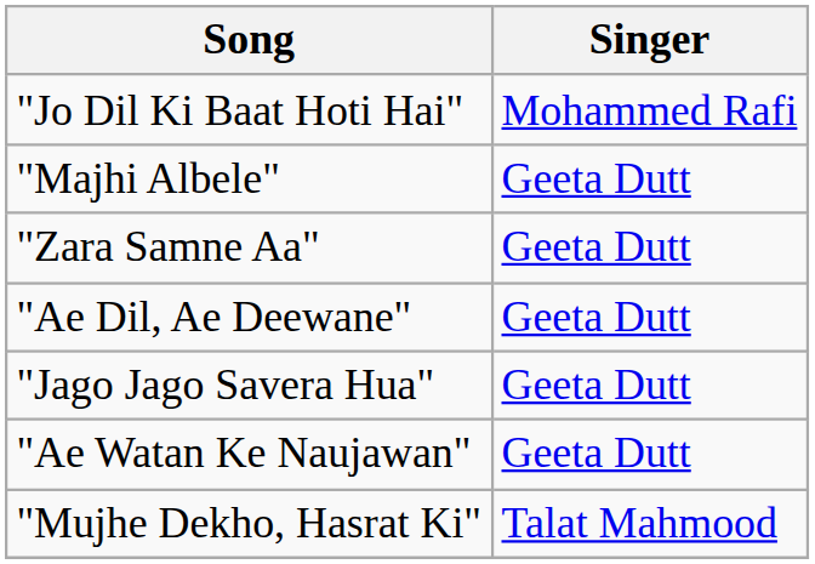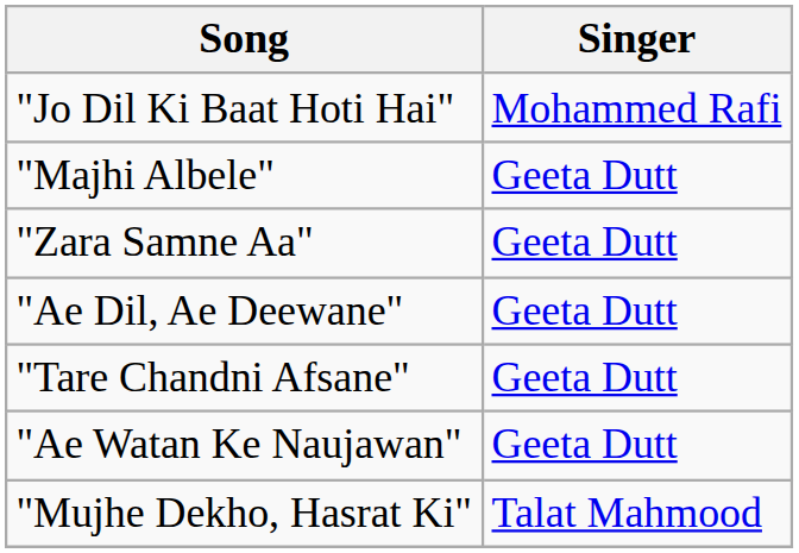+ row: "Tare Chandni Afsane" | Geeta Dutt
- row: "Jago Jago Savera Hua" | Geeta Dutt
